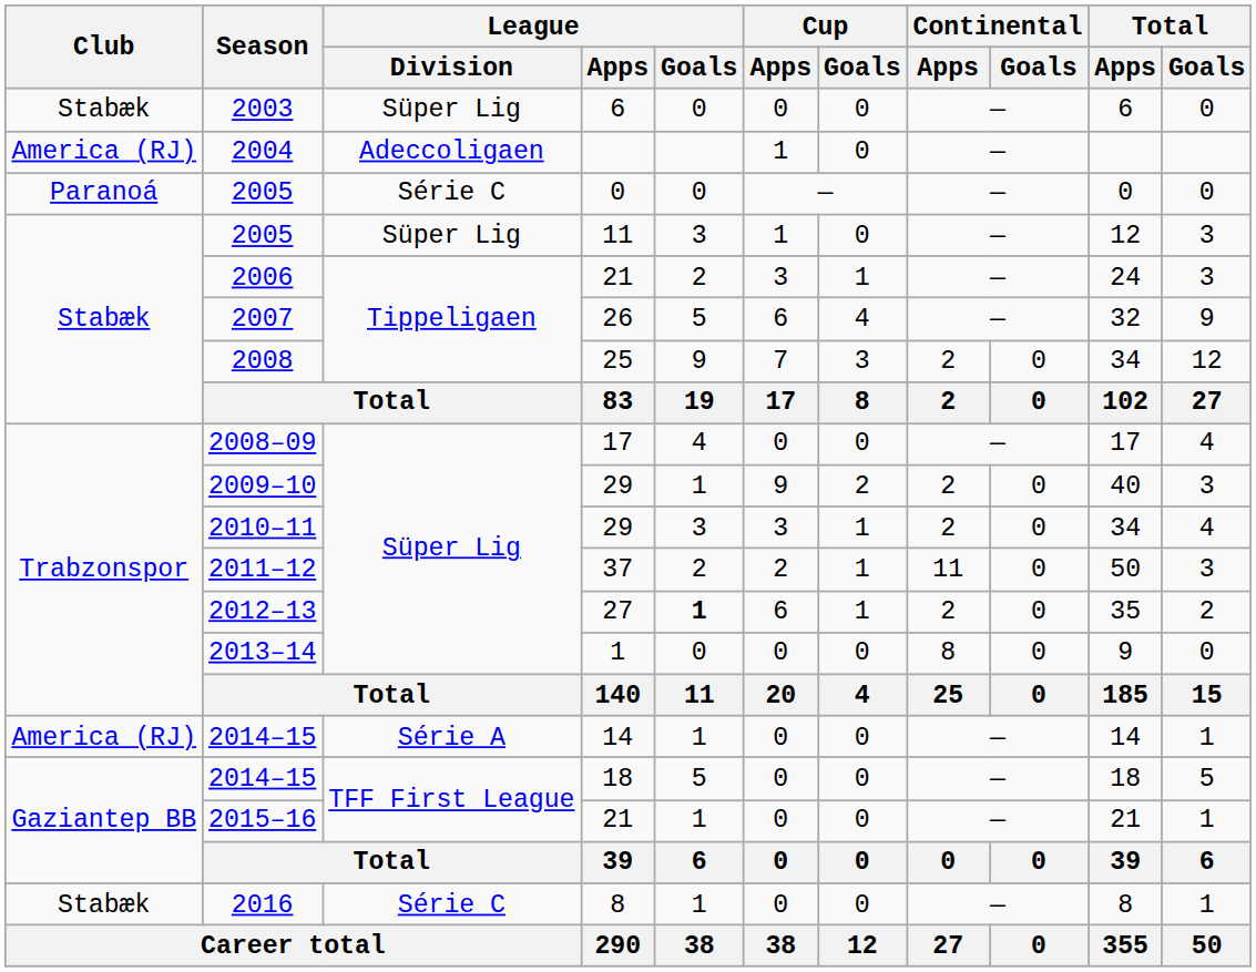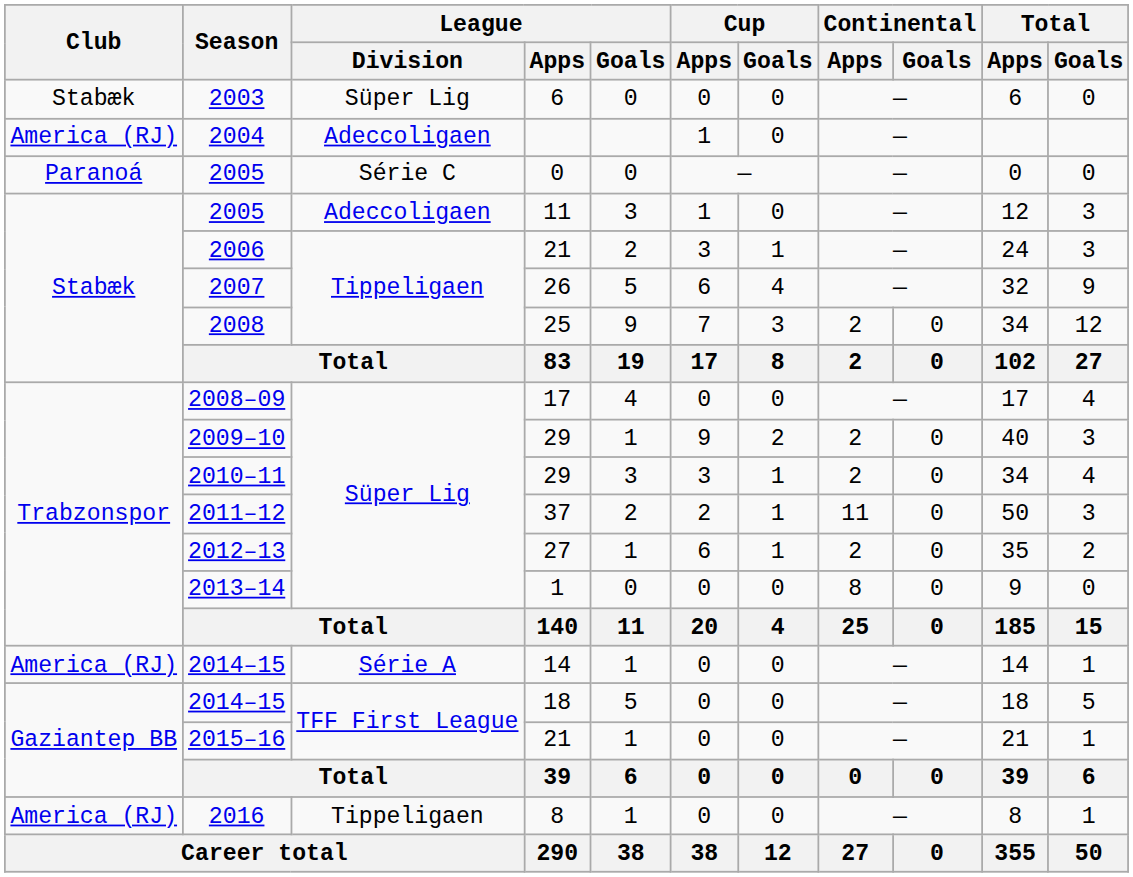2005 / 11 | League / Division: Süper Lig -> Adeccoligaen
2012–13 | League / Goals: bold -> normal
2016 | Club: Stabæk -> America (RJ)
2016 | League / Division: Série C -> Tippeligaen
